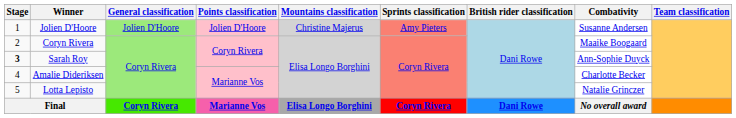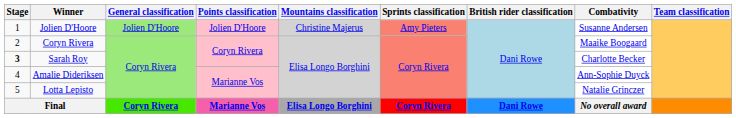Sarah Roy | Combativity: Ann-Sophie Duyck -> Charlotte Becker
Amalie Dideriksen | Combativity: Charlotte Becker -> Ann-Sophie Duyck
